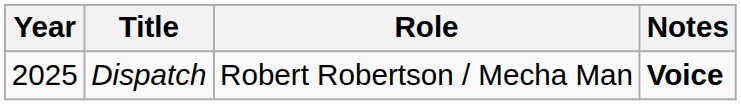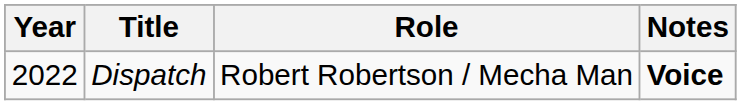Dispatch | Year: 2025 -> 2022
